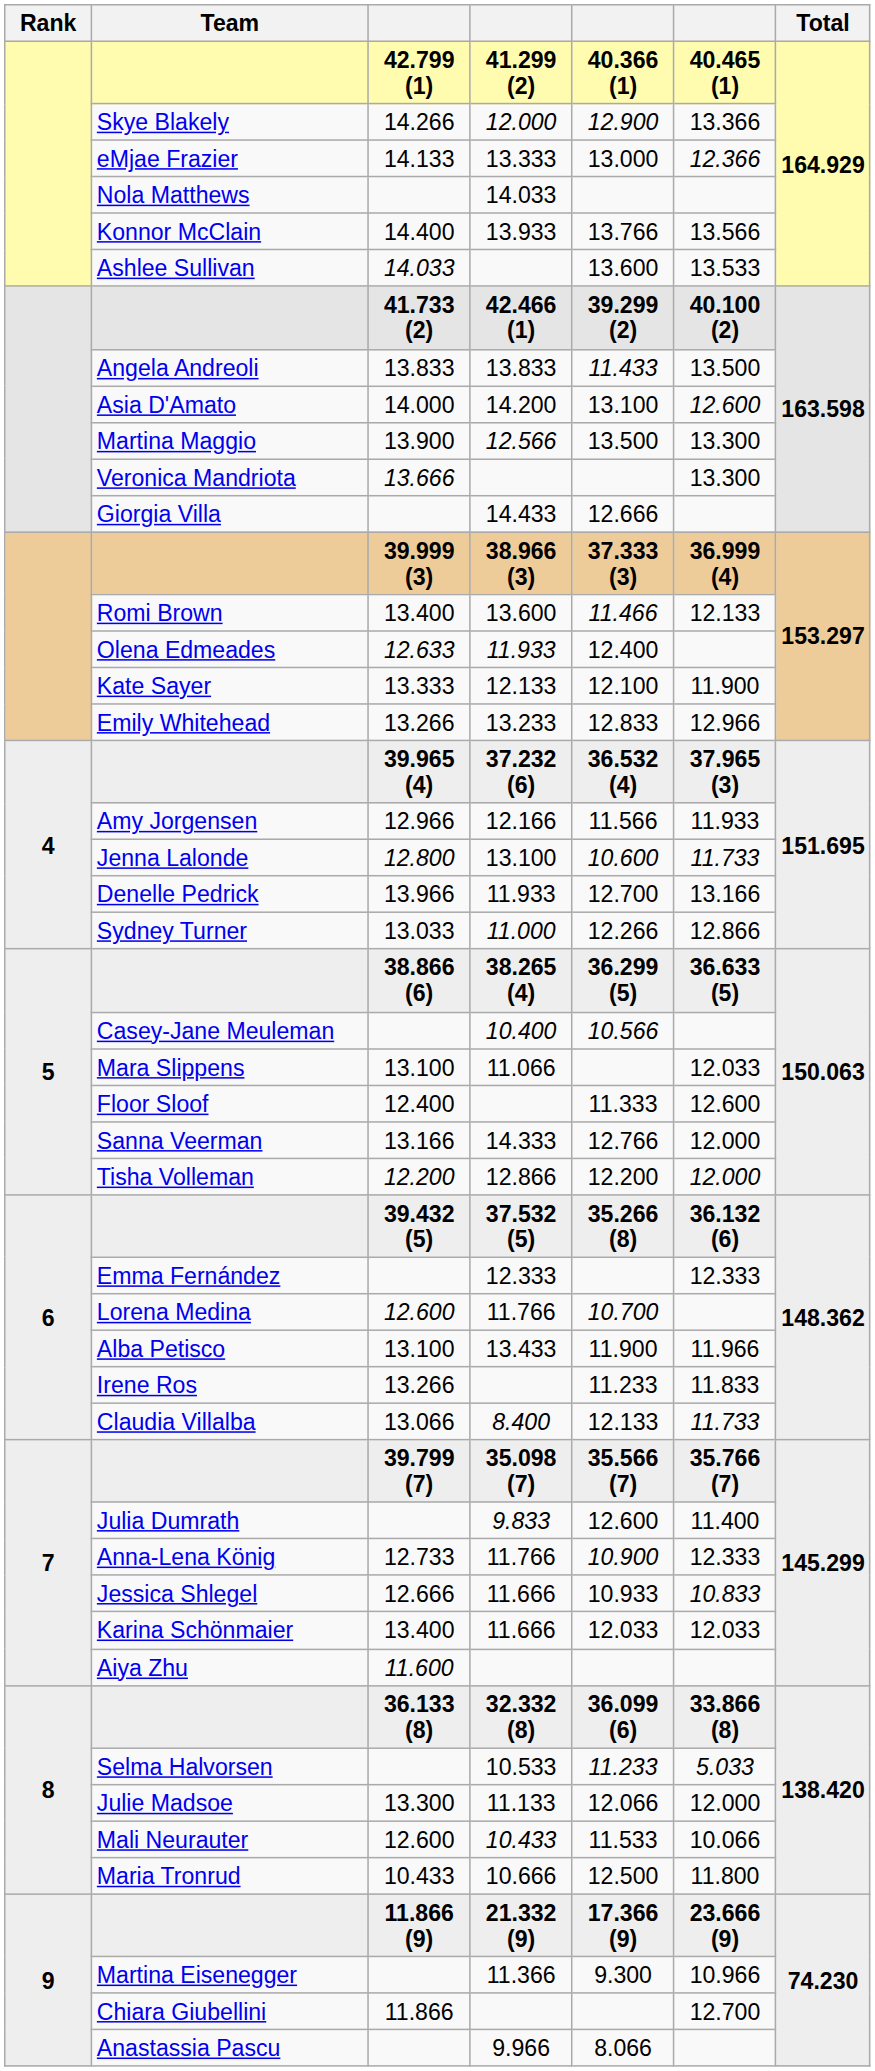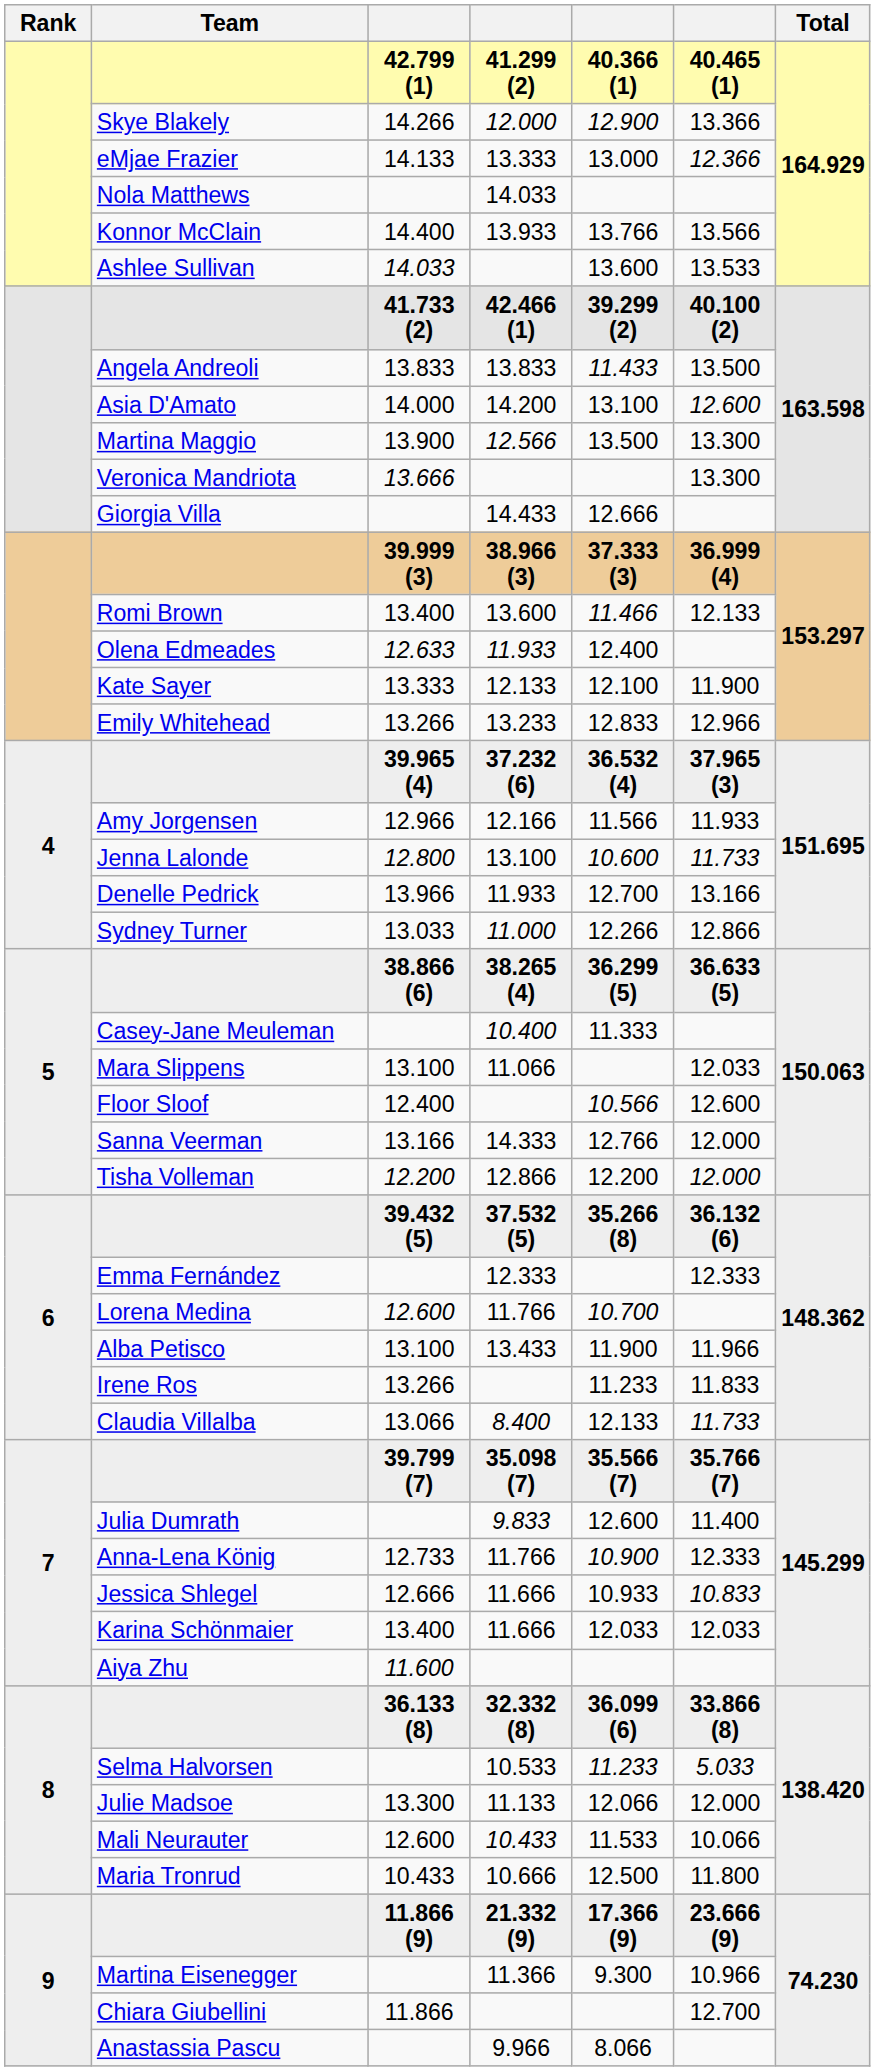Casey-Jane Meuleman | column 5: 10.566 -> 11.333
Floor Sloof | column 5: 11.333 -> 10.566
